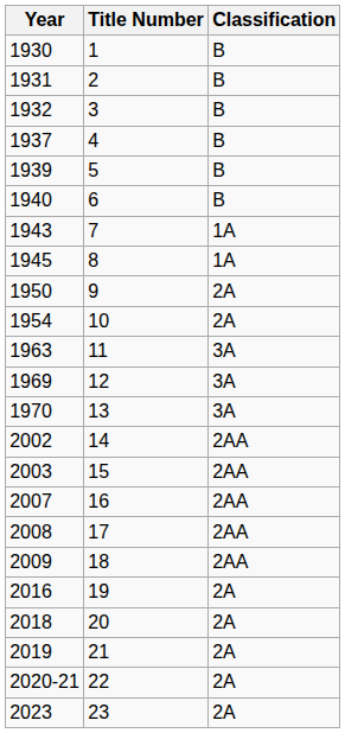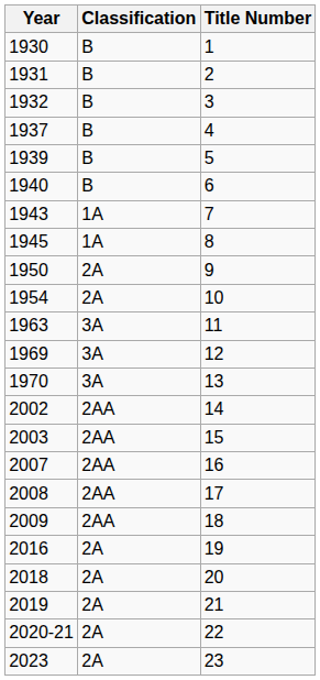columns swapped: Classification <-> Title Number
